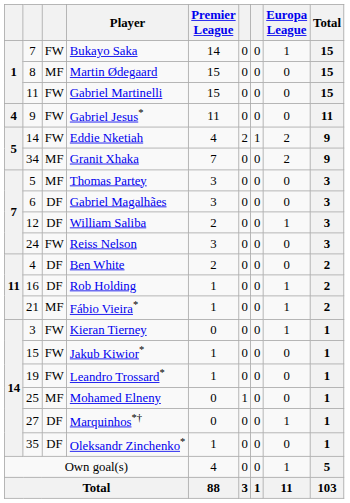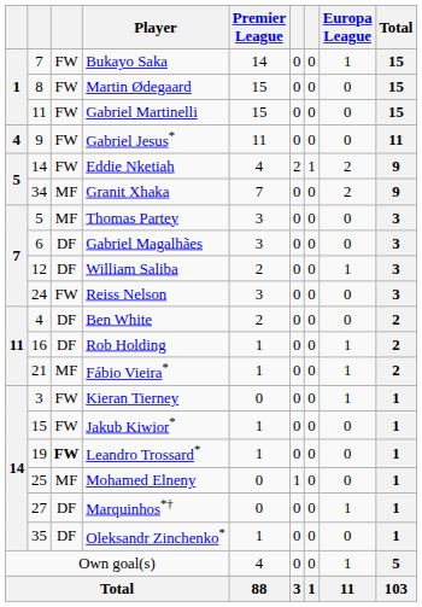Martin Ødegaard | column 3: MF -> FW
Leandro Trossard* | column 3: normal -> bold
